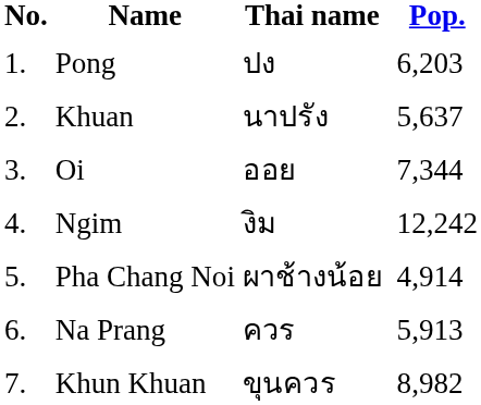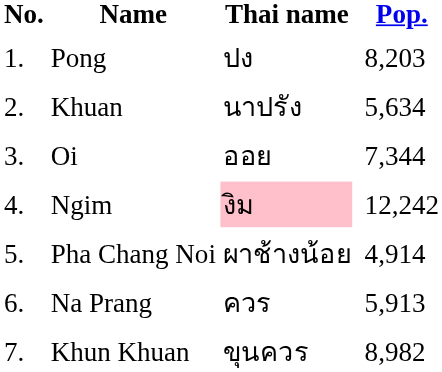Pong | Pop.: 6,203 -> 8,203
Khuan | Pop.: 5,637 -> 5,634
Ngim | Thai name: no background -> pink background
